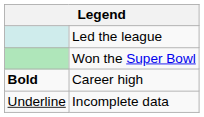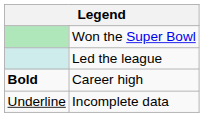rows swapped: Won the Super Bowl <-> Led the league
